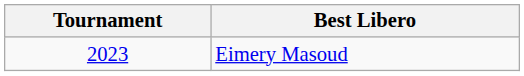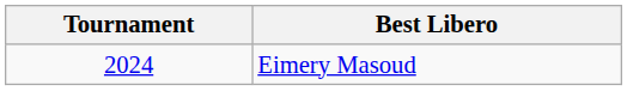Eimery Masoud | Tournament: 2023 -> 2024
